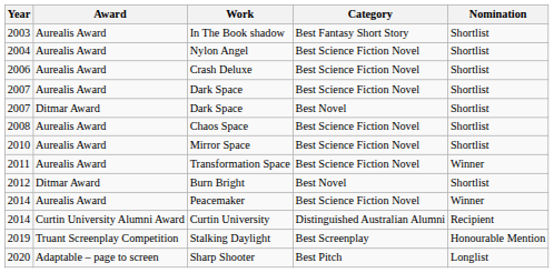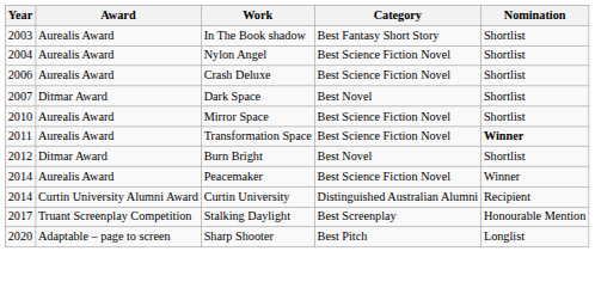- row: 2007 | Aurealis Award | Dark Space | Best Science Fiction Novel | Shortlist
- row: 2008 | Aurealis Award | Chaos Space | Best Science Fiction Novel | Shortlist
Transformation Space | Nomination: normal -> bold
Stalking Daylight | Year: 2019 -> 2017
